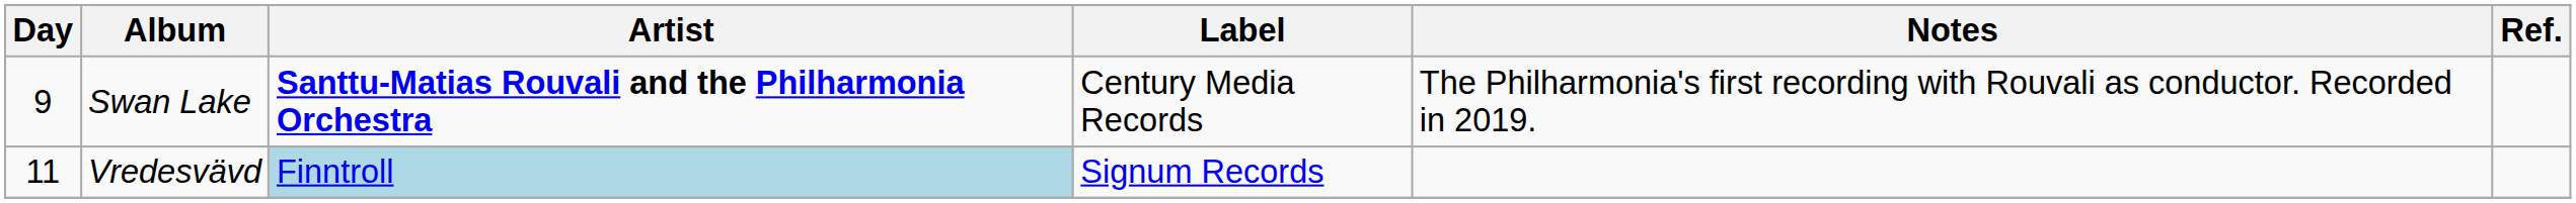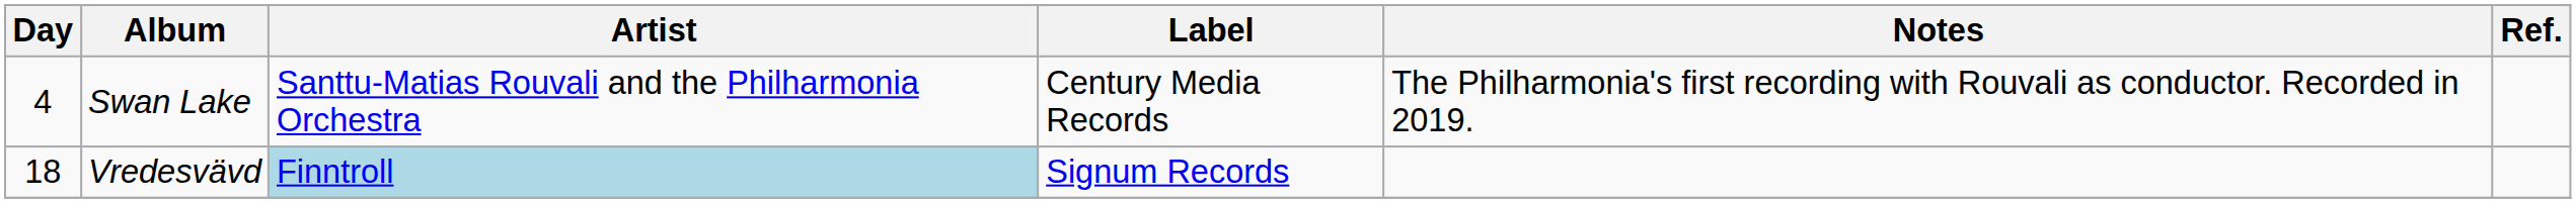Swan Lake | Day: 9 -> 4
Swan Lake | Artist: bold -> normal
Vredesvävd | Day: 11 -> 18
